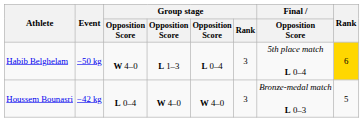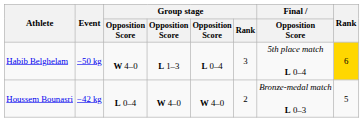Houssem Bounasri | Group stage / Rank: 3 -> 2
